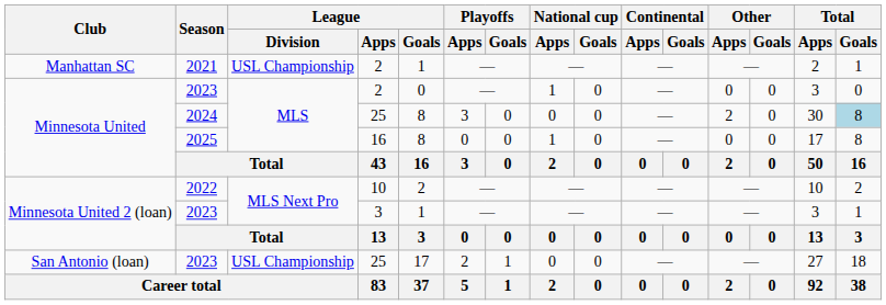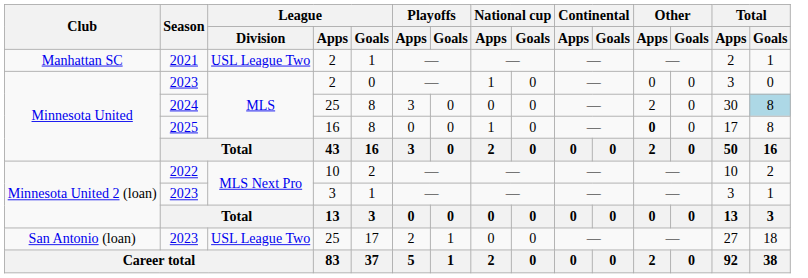2021 | League / Division: USL Championship -> USL League Two
2025 | Other / Apps: normal -> bold
2023 / 25 | League / Division: USL Championship -> USL League Two
